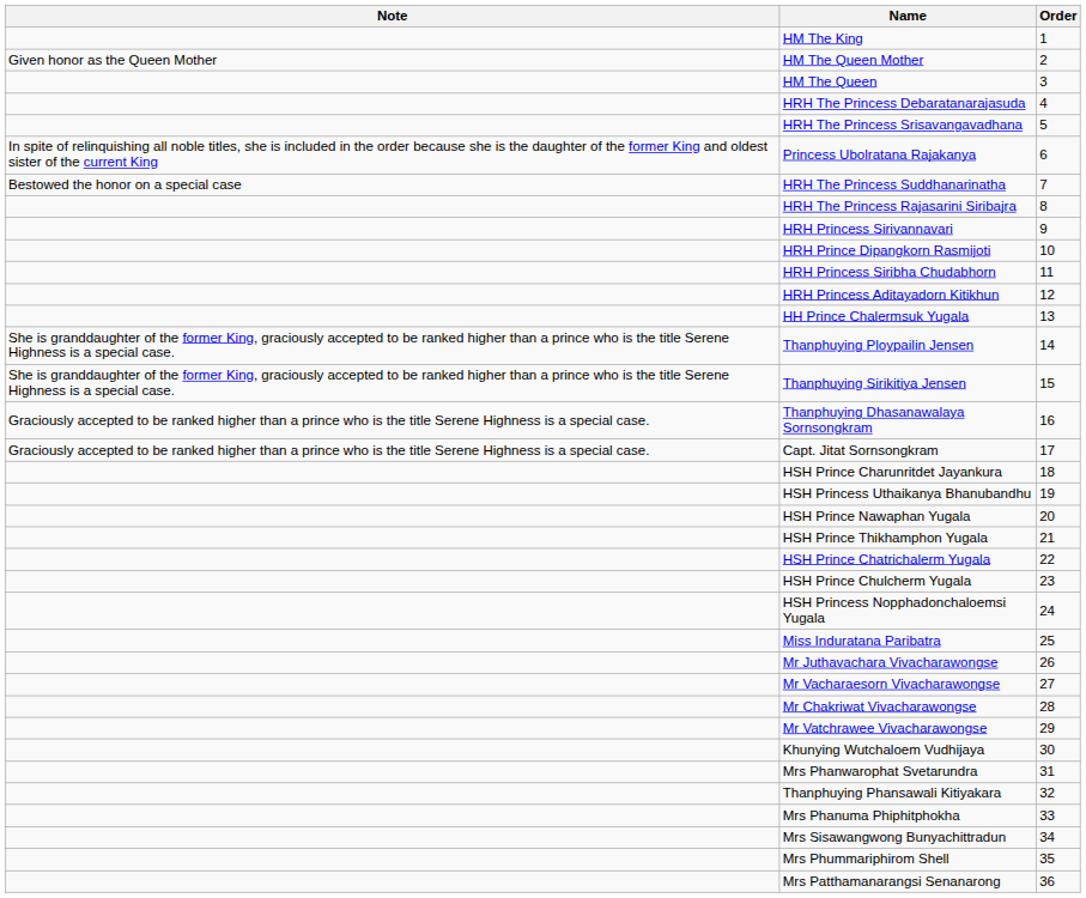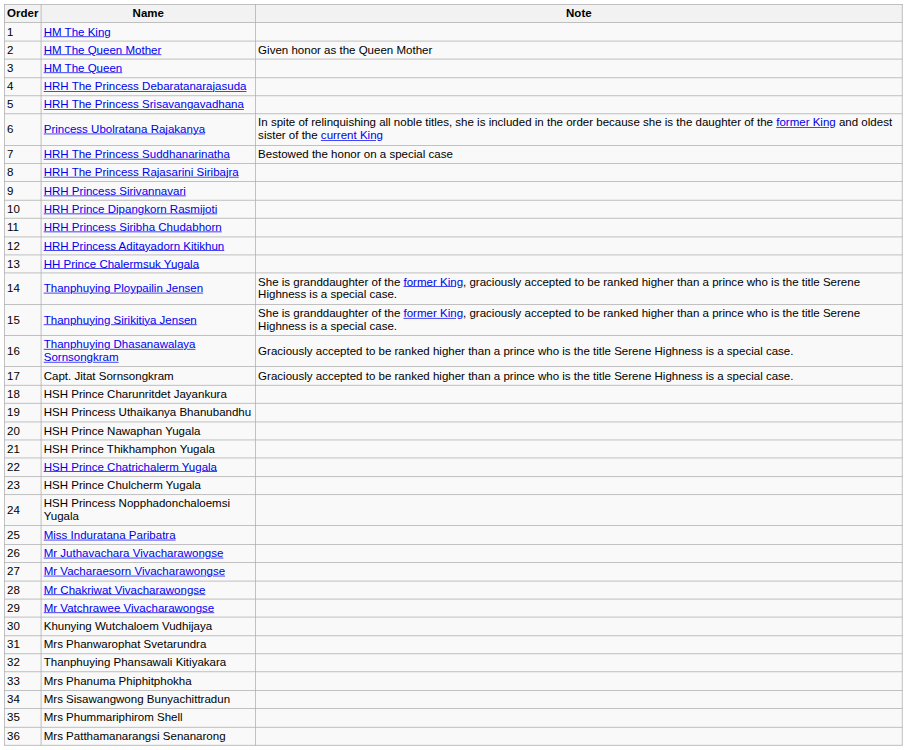columns swapped: Order <-> Note
